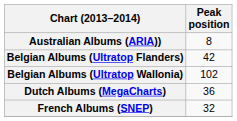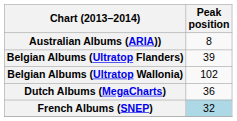Belgian Albums (Ultratop Flanders) | Peak position: 42 -> 39
French Albums (SNEP) | Peak position: no background -> lightblue background
